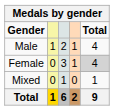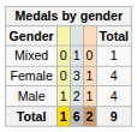rows swapped: Male <-> Mixed
Female | Total: lightgrey background -> no background
